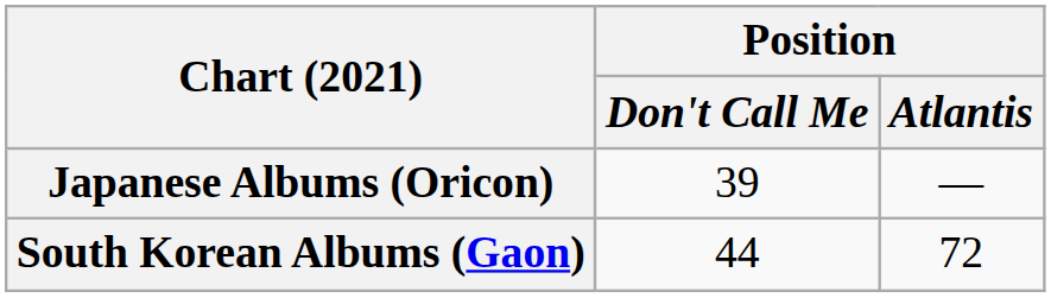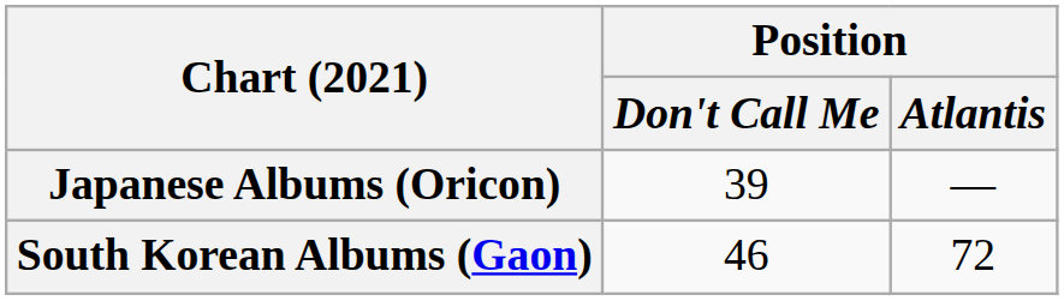South Korean Albums (Gaon) | Position / Don't Call Me: 44 -> 46
